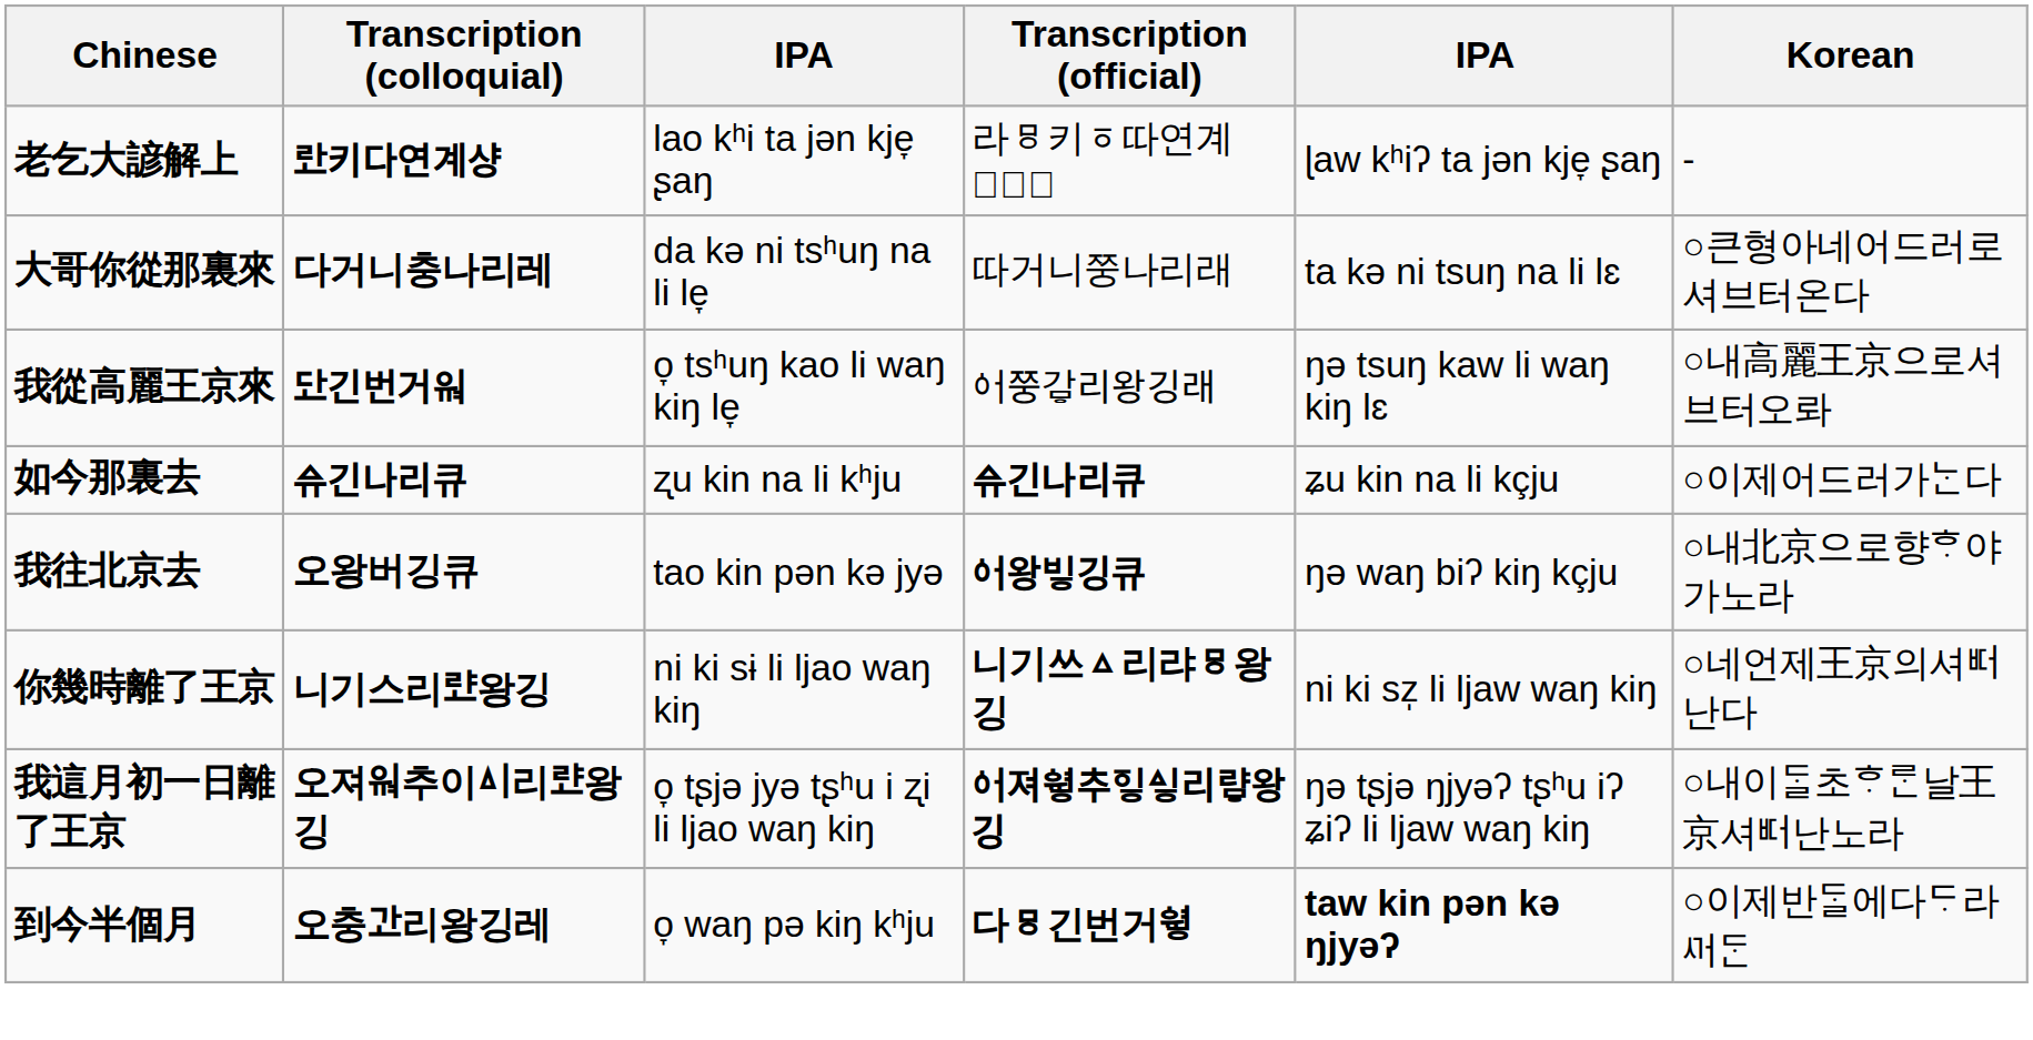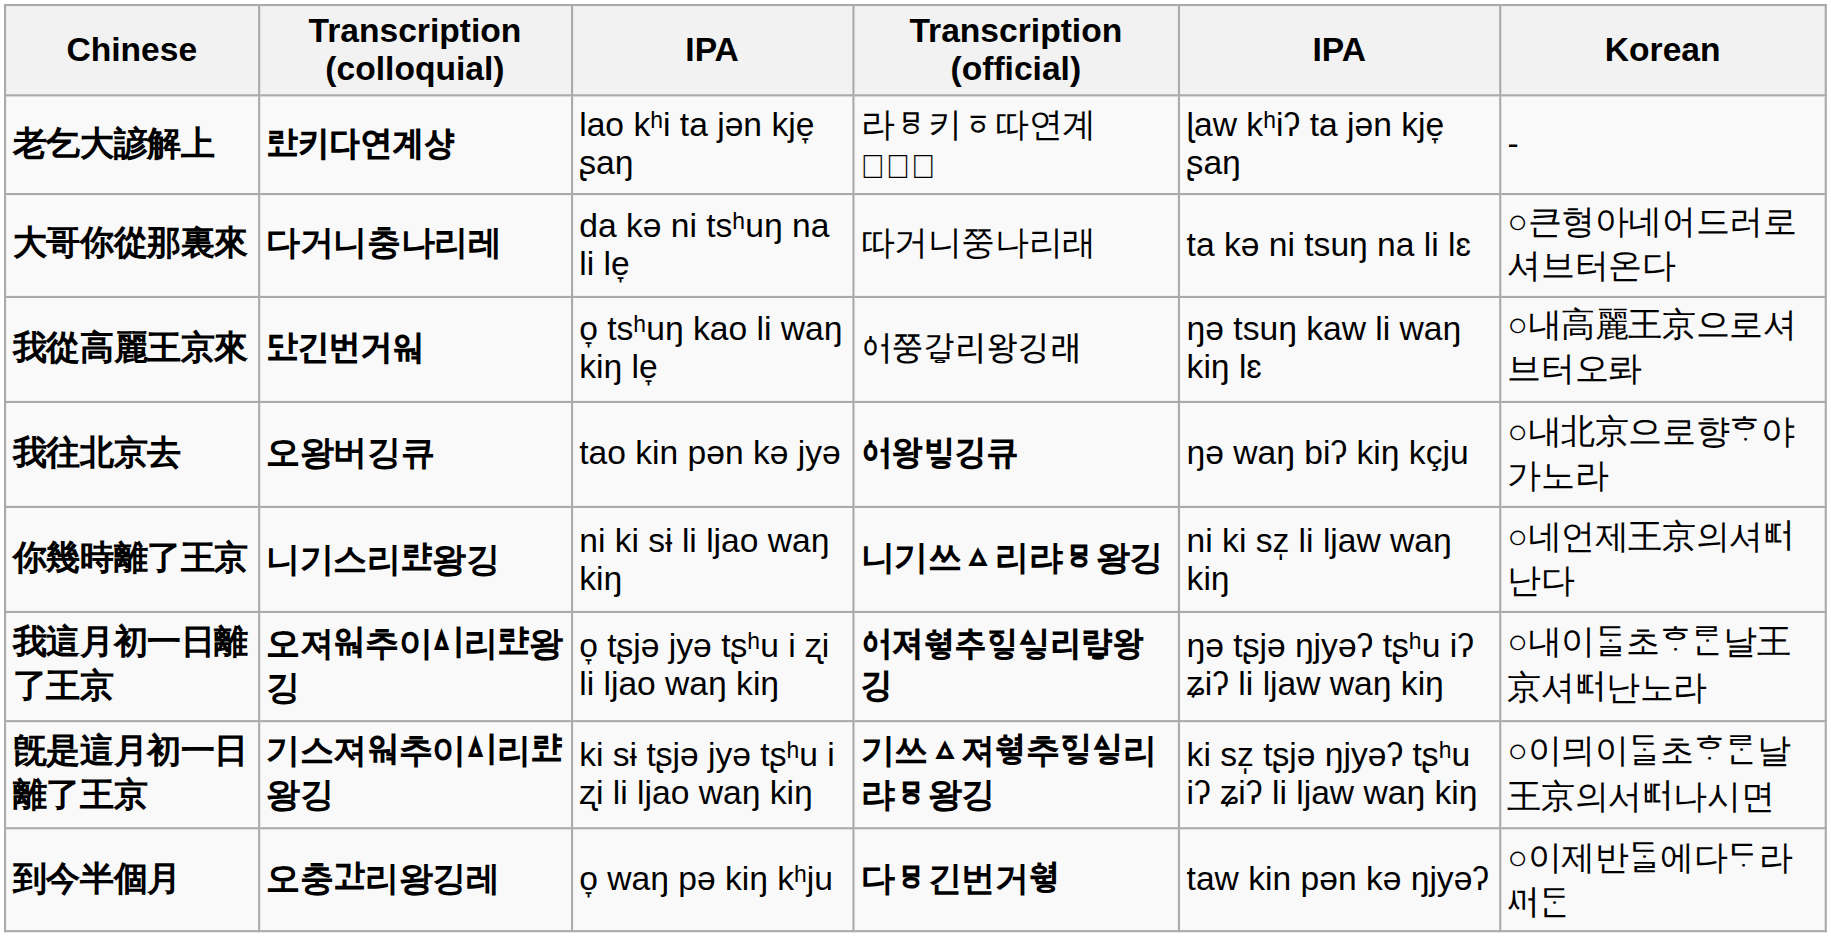- row: 如今那裏去 | ᅀᅲ긴나리큐 | ʐu kin na li kʰju | ᅀᅲ긴나리큐 | ʑu kin na li kçju | ○이제어드러가ᄂᆞᆫ다
+ row: 旣是這月初一日離了王京 | 기스져ᄋᆑ추이ᅀᅵ리ᄅᅸ왕깅 | ki sɨ tʂjə jyə tʂʰu i ʐi li ljao waŋ kiŋ | 기쓰ᇫ져ᅌᆑᇹ추ᅙᅵᇹᅀᅵᇹ리랴ᇢ왕깅 | ki sz̩ tʂjə ŋjyəʔ tʂʰu iʔ ʑiʔ li ljaw waŋ kiŋ | ○이믜이ᄃᆞᆯ초ᄒᆞᄅᆞᆫ날王京의서ᄠᅥ나시면
到今半個月 | column 5: bold -> normal
